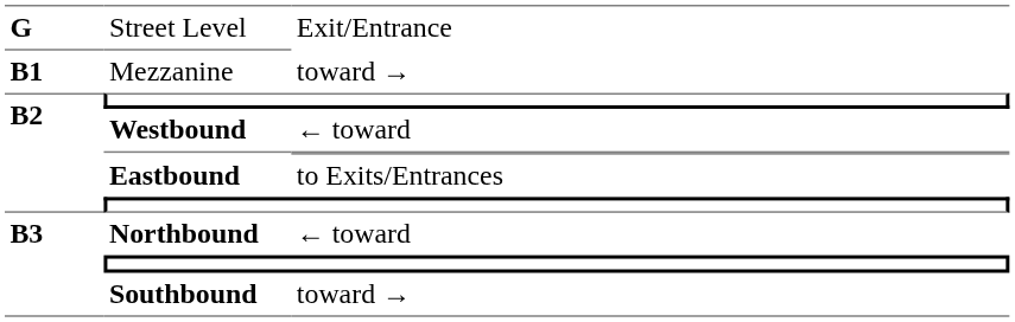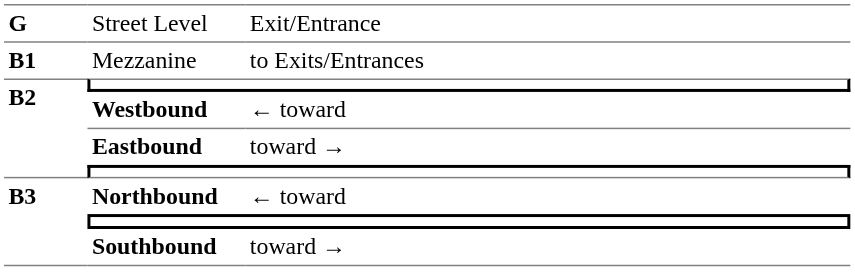Mezzanine | column 3: toward → -> to Exits/Entrances
Eastbound | column 3: to Exits/Entrances -> toward →
